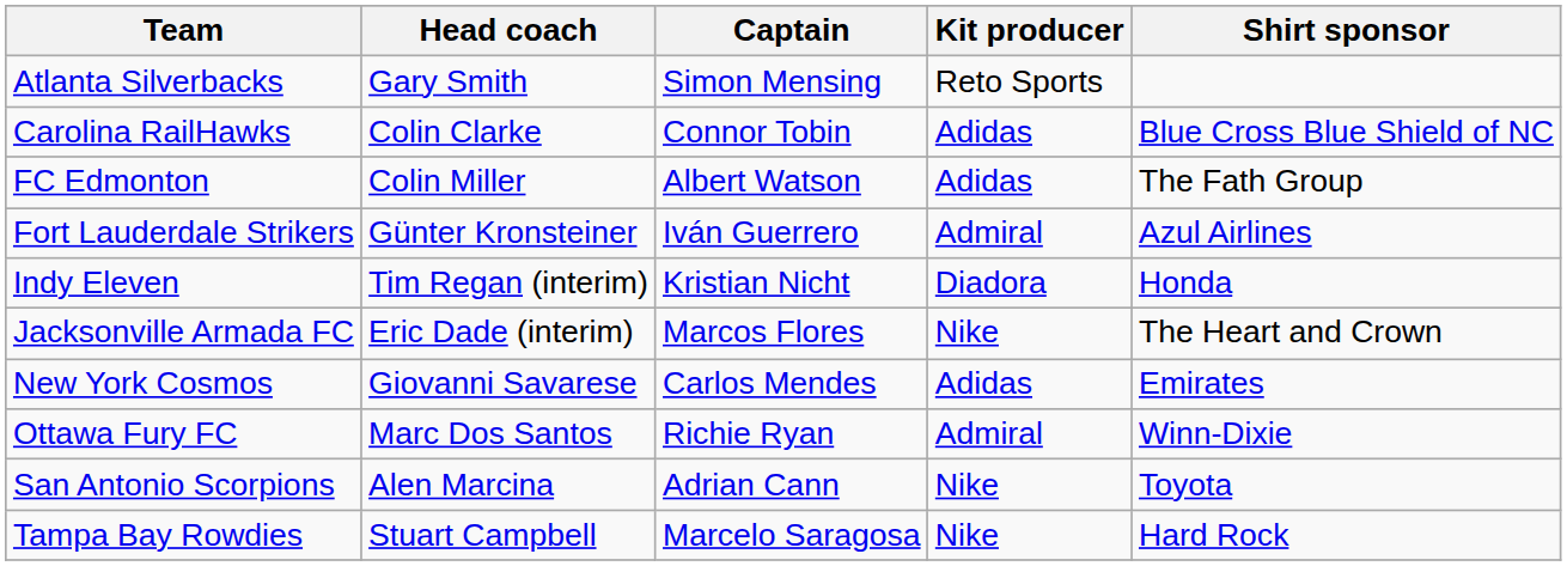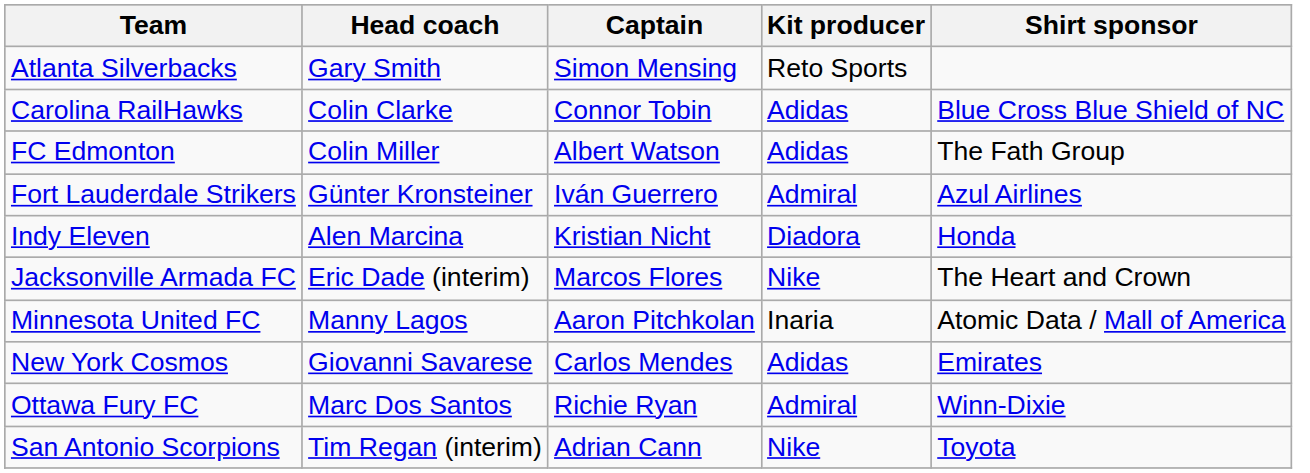Indy Eleven | Head coach: Tim Regan (interim) -> Alen Marcina
+ row: Minnesota United FC | Manny Lagos | Aaron Pitchkolan | Inaria | Atomic Data / Mall of America
San Antonio Scorpions | Head coach: Alen Marcina -> Tim Regan (interim)
- row: Tampa Bay Rowdies | Stuart Campbell | Marcelo Saragosa | Nike | Hard Rock
